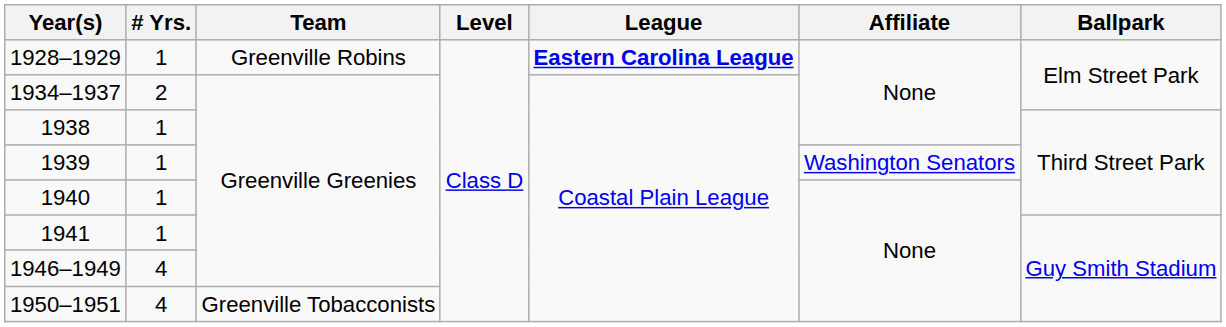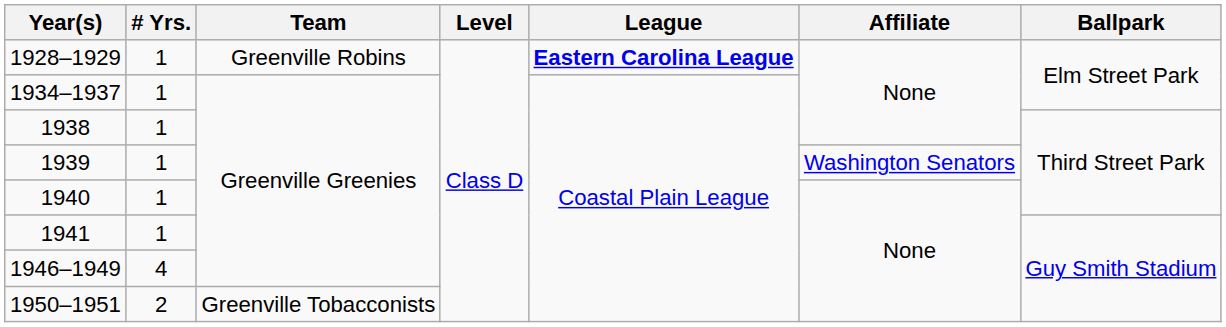1934–1937 | # Yrs.: 2 -> 1
1950–1951 | # Yrs.: 4 -> 2
